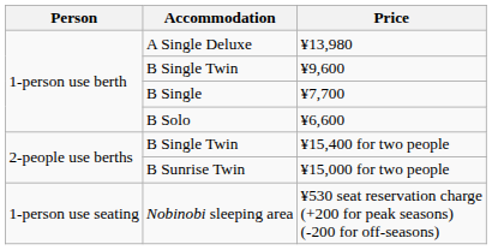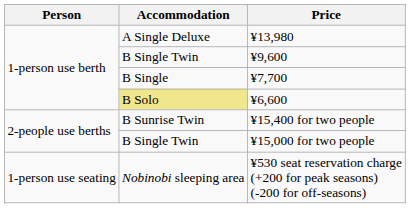¥6,600 | Accommodation: no background -> khaki background
¥15,400 for two people | Accommodation: B Single Twin -> B Sunrise Twin
¥15,000 for two people | Accommodation: B Sunrise Twin -> B Single Twin
